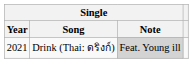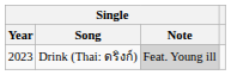Drink (Thai: ดริงก์) | Single / Year: 2021 -> 2023
